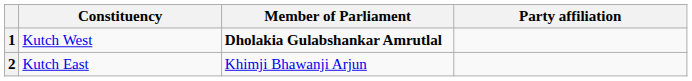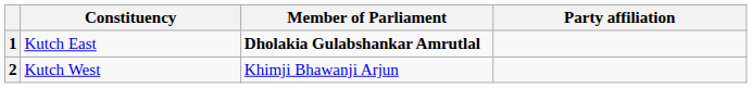1 | Constituency: Kutch West -> Kutch East
2 | Constituency: Kutch East -> Kutch West
